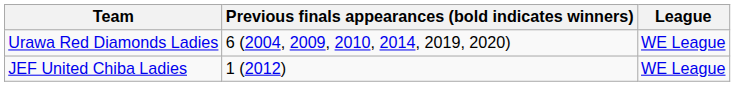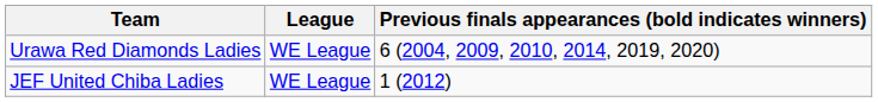columns swapped: League <-> Previous finals appearances (bold indicates winners)
